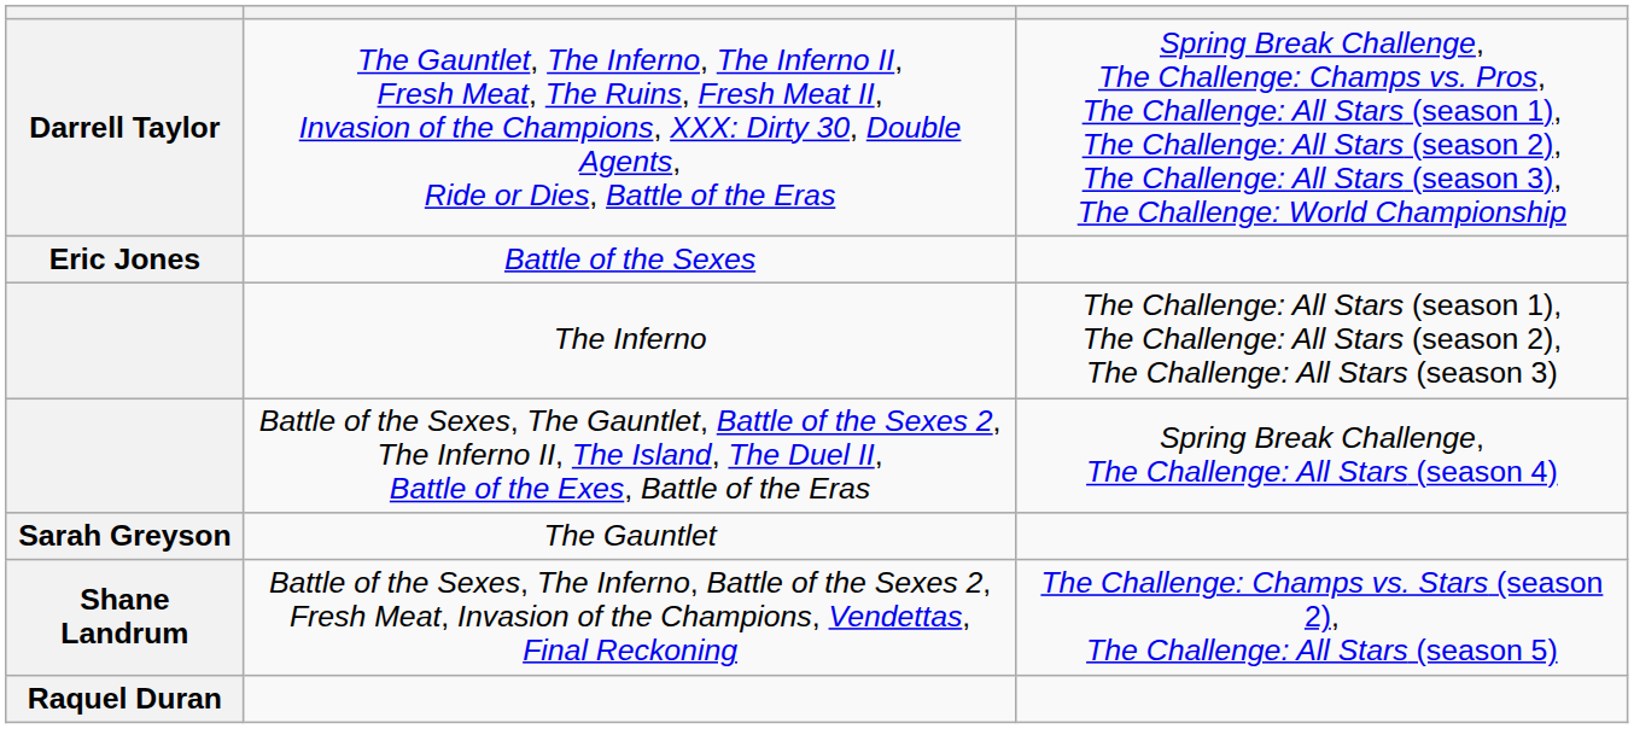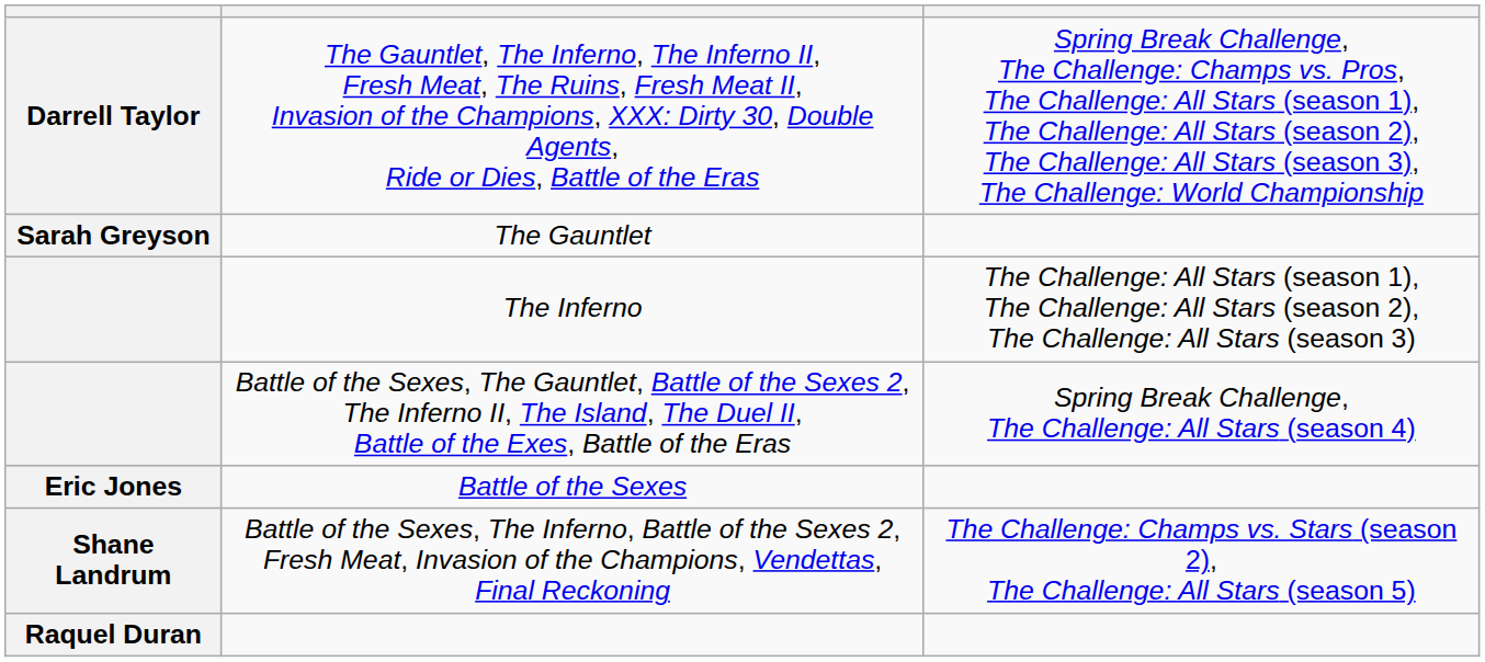rows swapped: Battle of the Sexes <-> The Gauntlet
